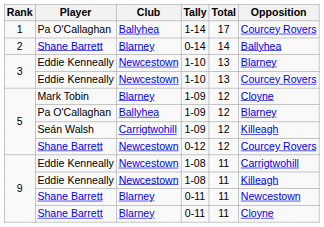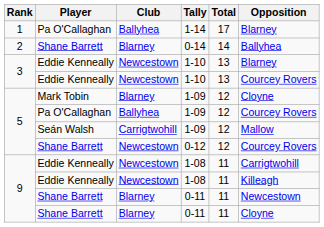1-14 | Opposition: Courcey Rovers -> Blarney
Pa O'Callaghan / 1-09 | Opposition: Blarney -> Courcey Rovers
Seán Walsh / 1-09 | Opposition: Killeagh -> Mallow
